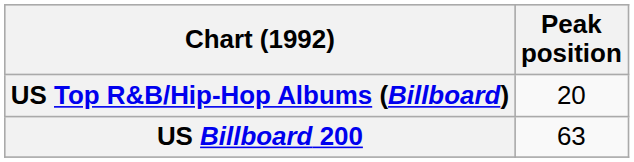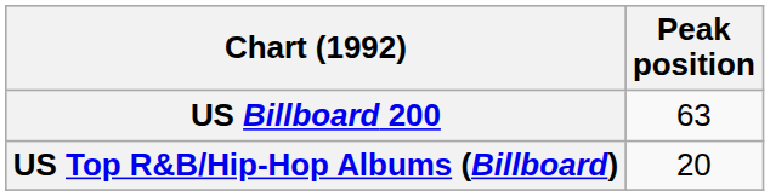rows swapped: US Billboard 200 <-> US Top R&B/Hip-Hop Albums (Billboard)
